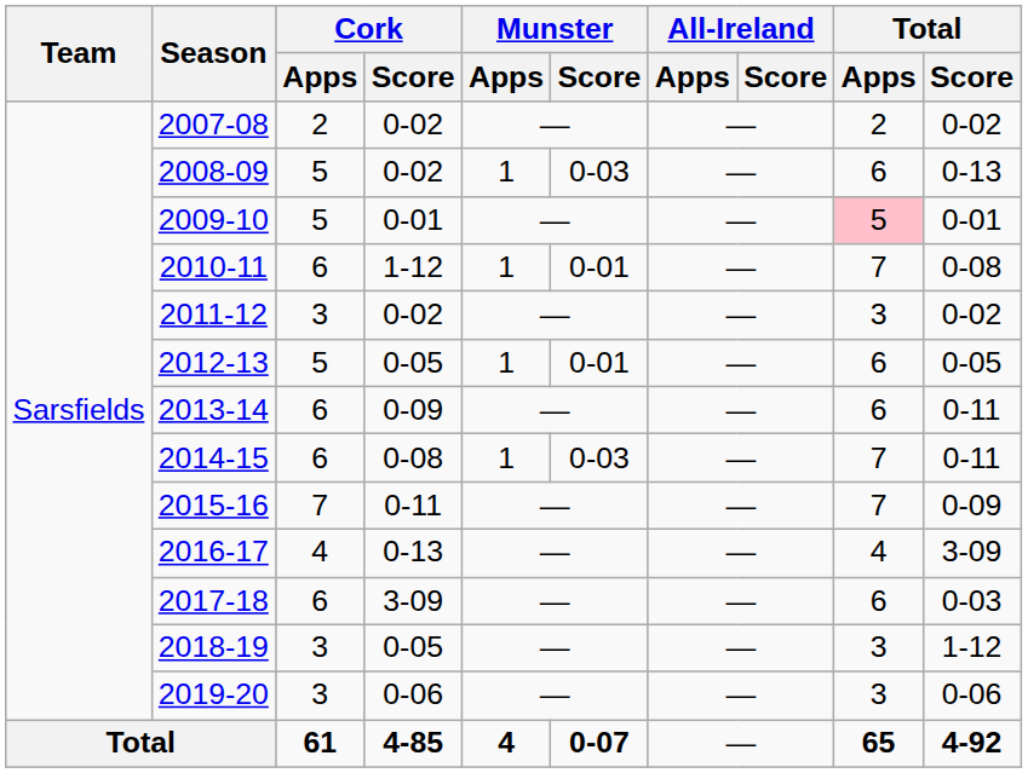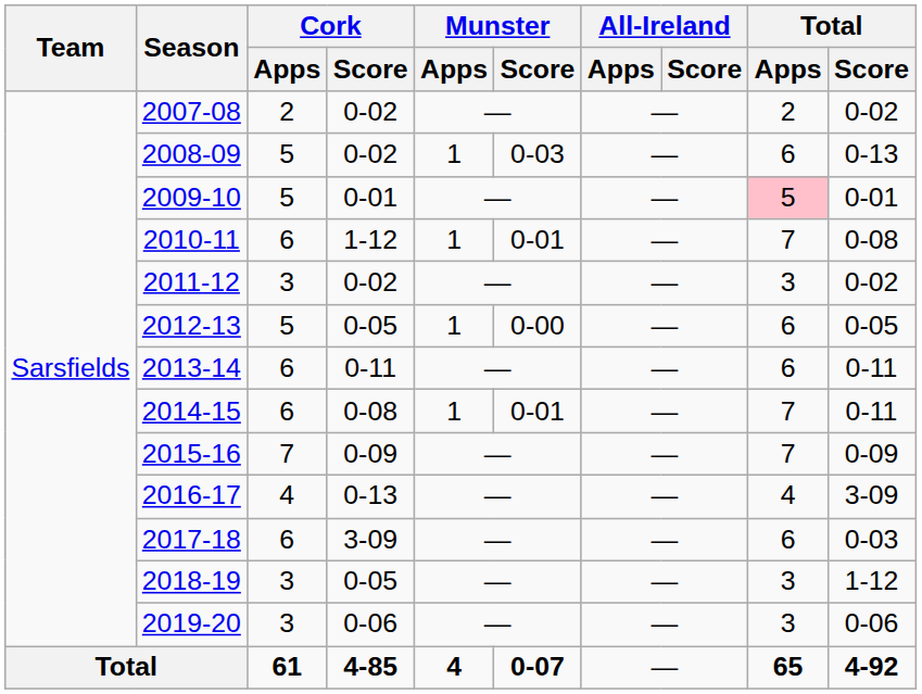2012-13 | Munster / Score: 0-01 -> 0-00
2013-14 | Cork / Score: 0-09 -> 0-11
2014-15 | Munster / Score: 0-03 -> 0-01
2015-16 | Cork / Score: 0-11 -> 0-09
